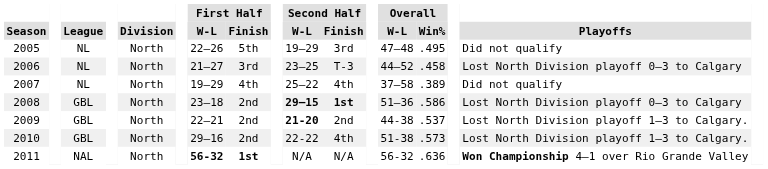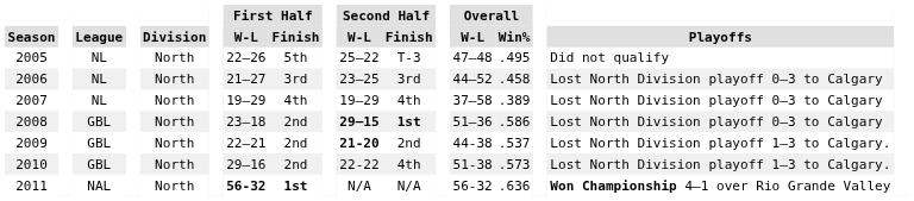2005 | Second Half / W-L: 19–29 -> 25–22
2005 | Second Half / Finish: 3rd -> T-3
2006 | Second Half / Finish: T-3 -> 3rd
2007 | Second Half / W-L: 25–22 -> 19–29
2007 | Playoffs: Did not qualify -> Lost North Division playoff 0–3 to Calgary
